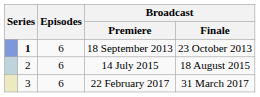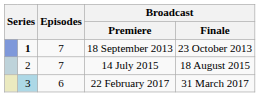18 September 2013 | Episodes: 6 -> 7
14 July 2015 | Episodes: 6 -> 7
22 February 2017 | column 2: no background -> lightblue background
